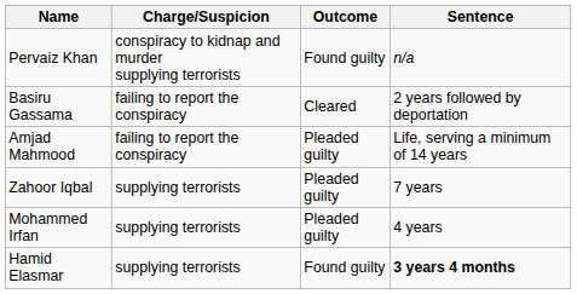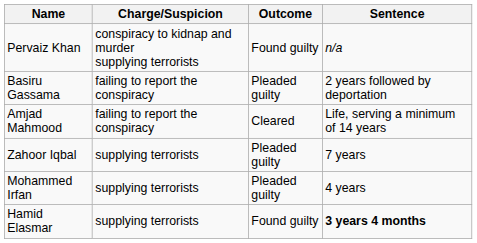Basiru Gassama | Outcome: Cleared -> Pleaded guilty
Amjad Mahmood | Outcome: Pleaded guilty -> Cleared
